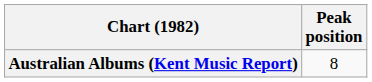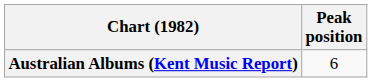Australian Albums (Kent Music Report) | Peak position: 8 -> 6
